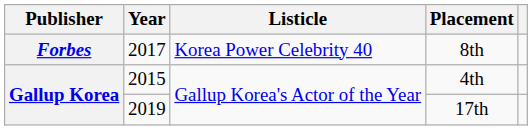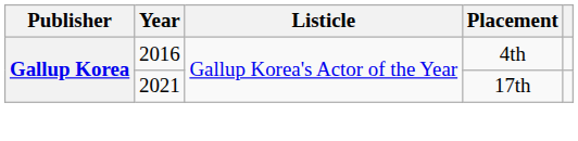- row: Forbes | 2017 | Korea Power Celebrity 40 | 8th
4th | Year: 2015 -> 2016
17th | Year: 2019 -> 2021
